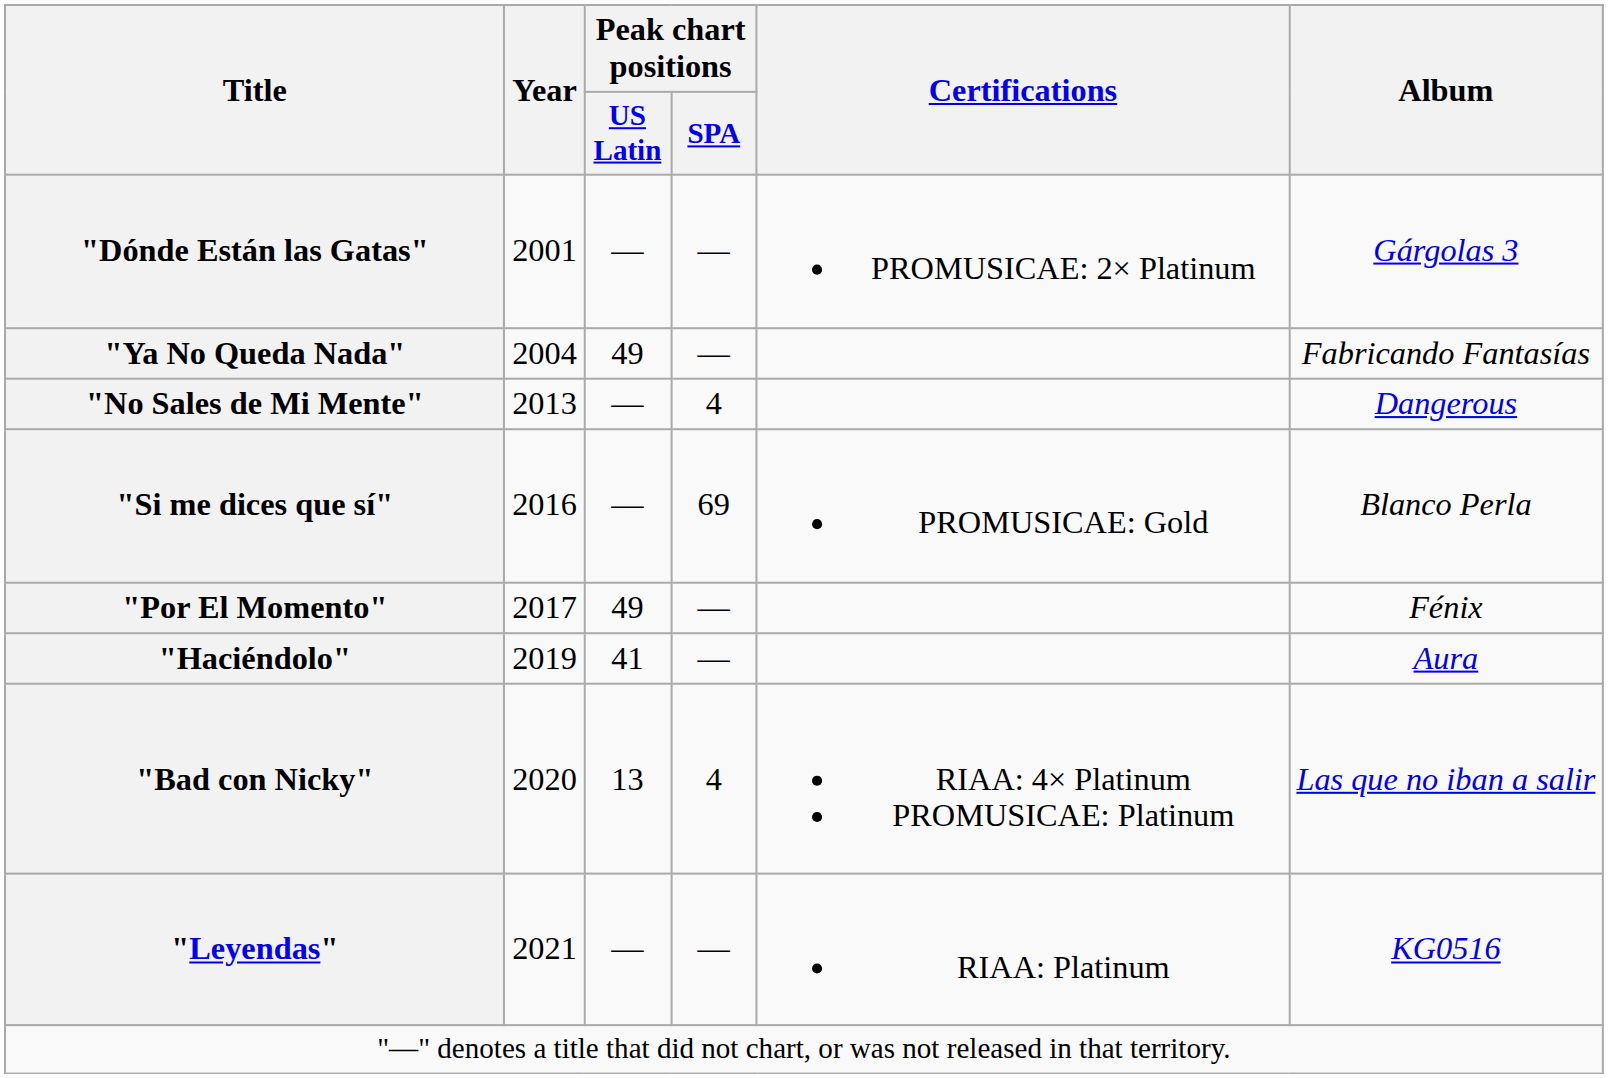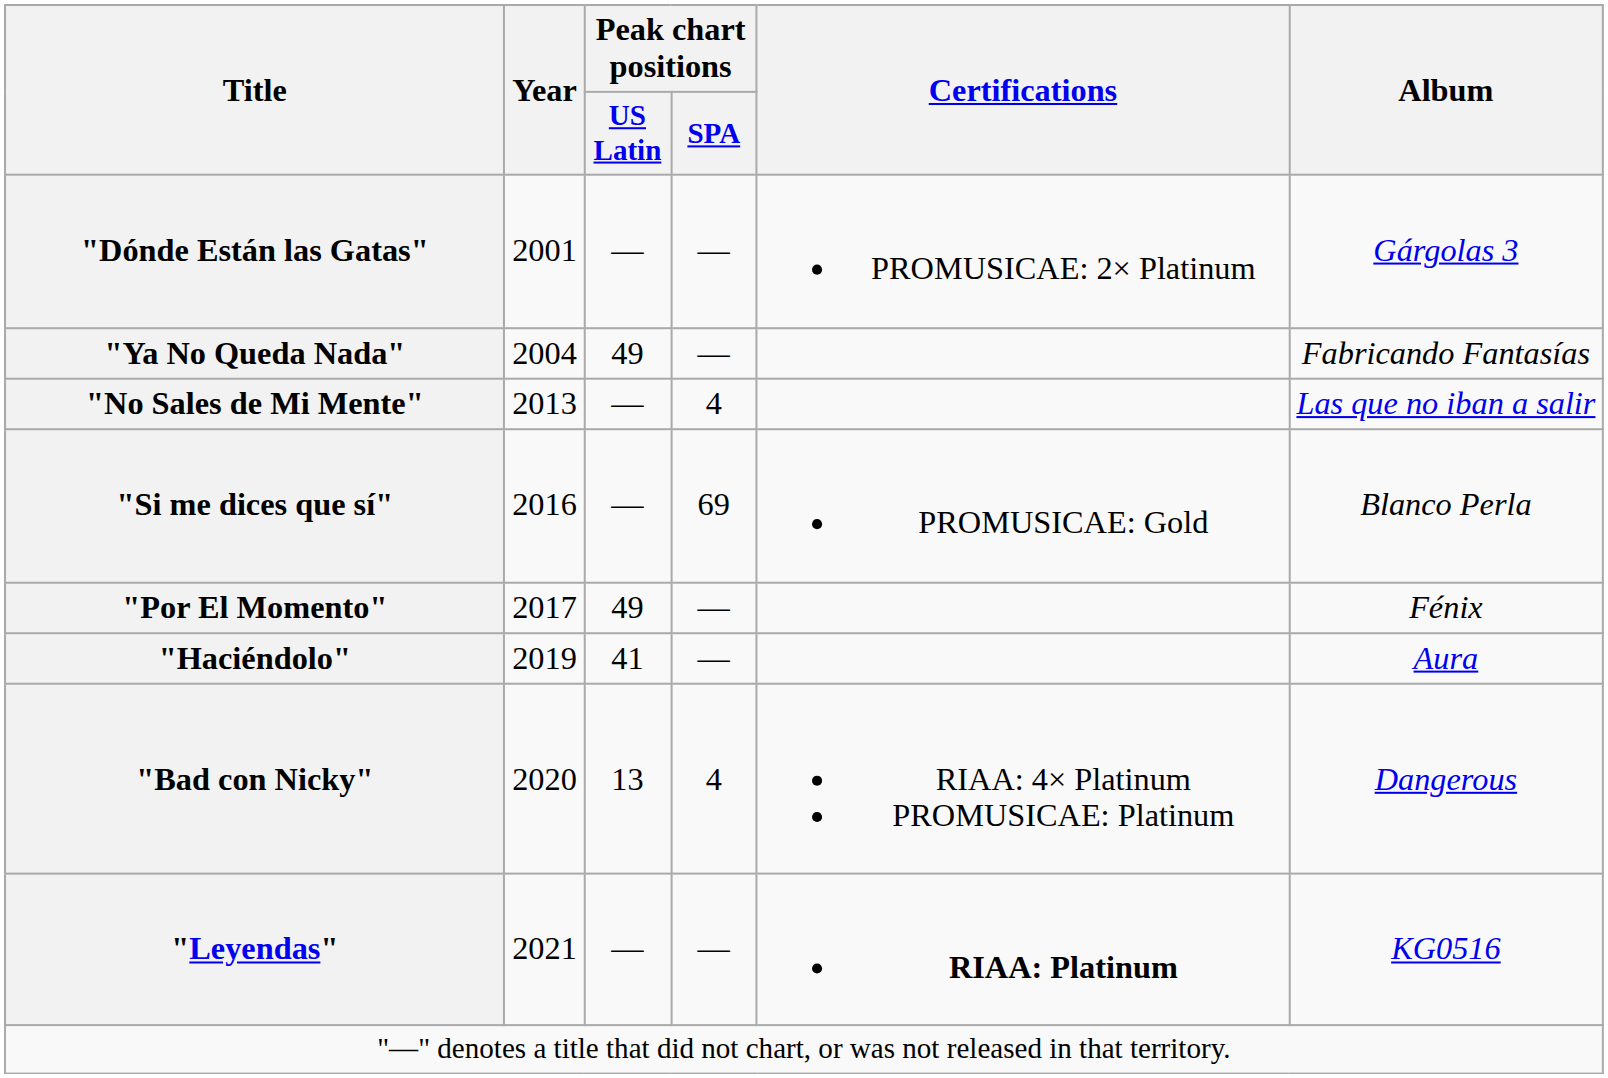"No Sales de Mi Mente" | Album: Dangerous -> Las que no iban a salir
"Bad con Nicky" | Album: Las que no iban a salir -> Dangerous
"Leyendas" | Certifications: normal -> bold
